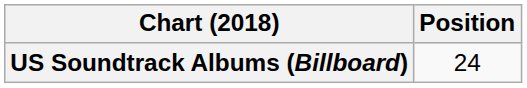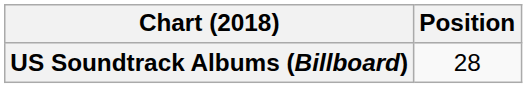US Soundtrack Albums (Billboard) | Position: 24 -> 28
